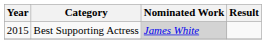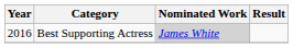Best Supporting Actress | Year: 2015 -> 2016
